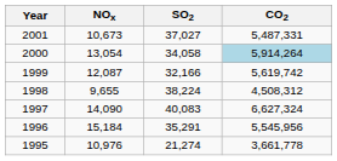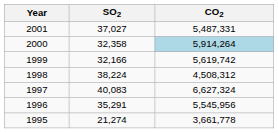- column: NOx | 10,673 | 13,054 | 12,087 | 9,655 | 14,090 | 15,184 | 10,976
2000 | SO2: 34,058 -> 32,358
